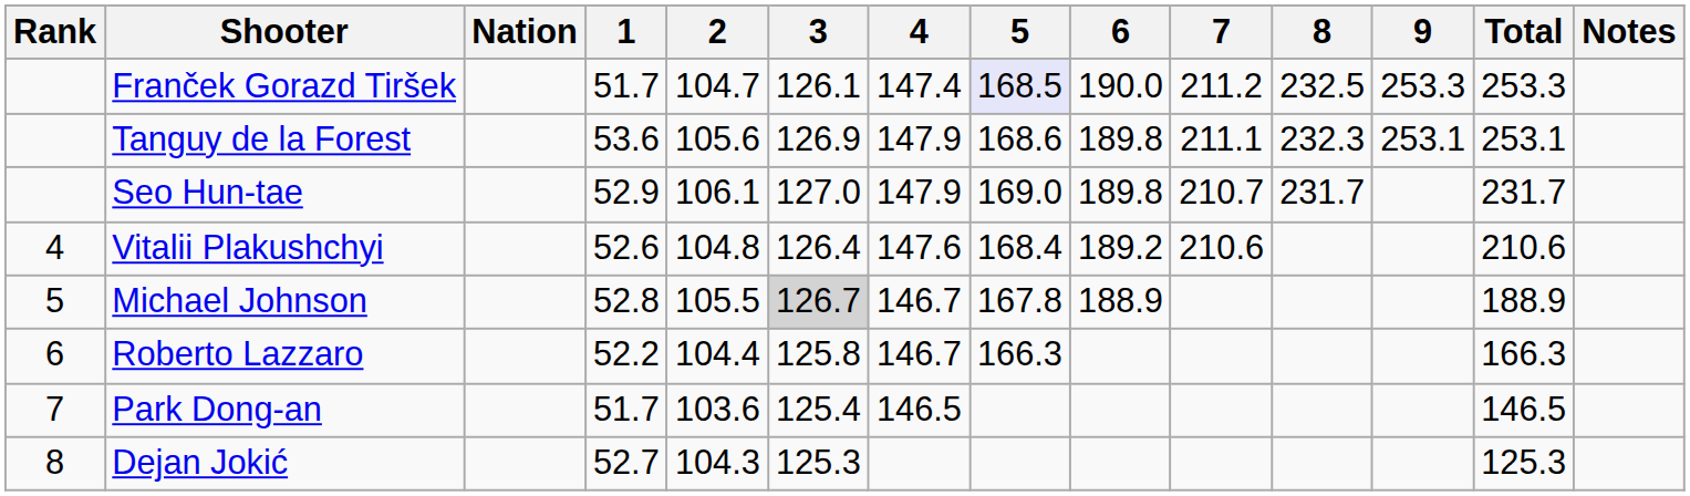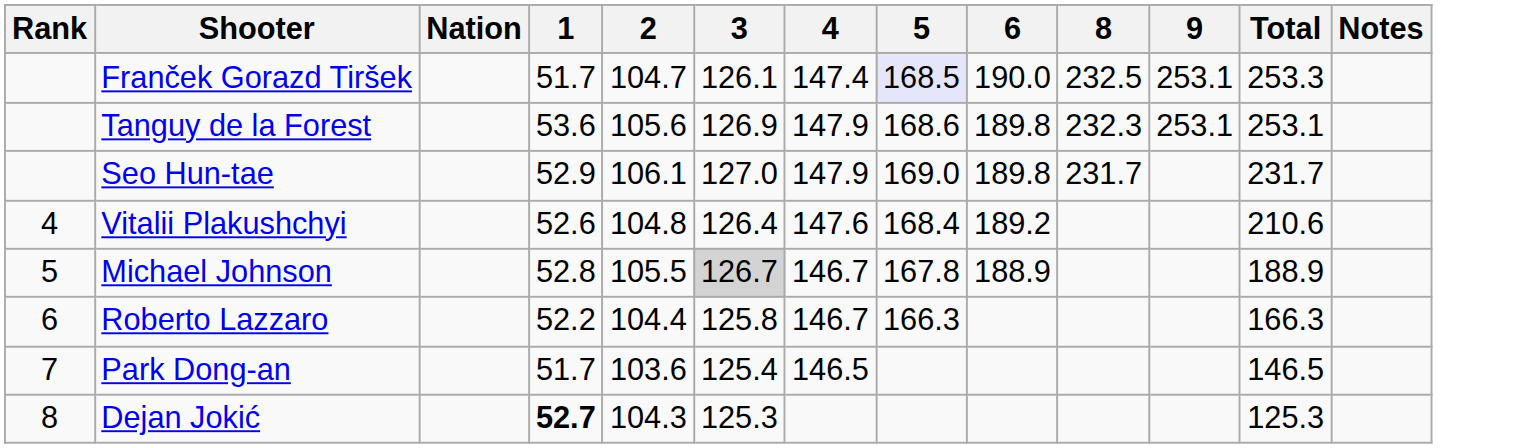- column: 7 | 211.2 | 211.1 | 210.7 | 210.6
Franček Gorazd Tiršek | 9: 253.3 -> 253.1
Dejan Jokić | 1: normal -> bold
